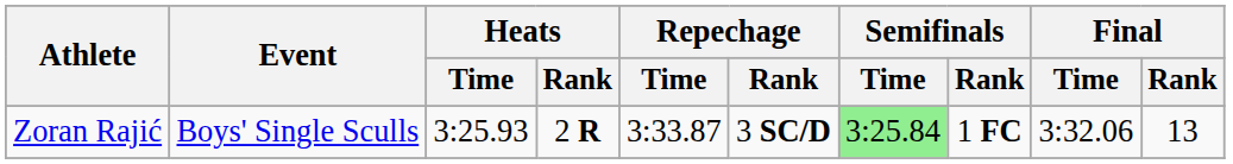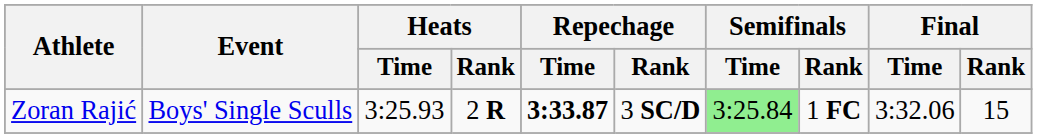Zoran Rajić | Repechage / Time: normal -> bold
Zoran Rajić | Final / Rank: 13 -> 15
